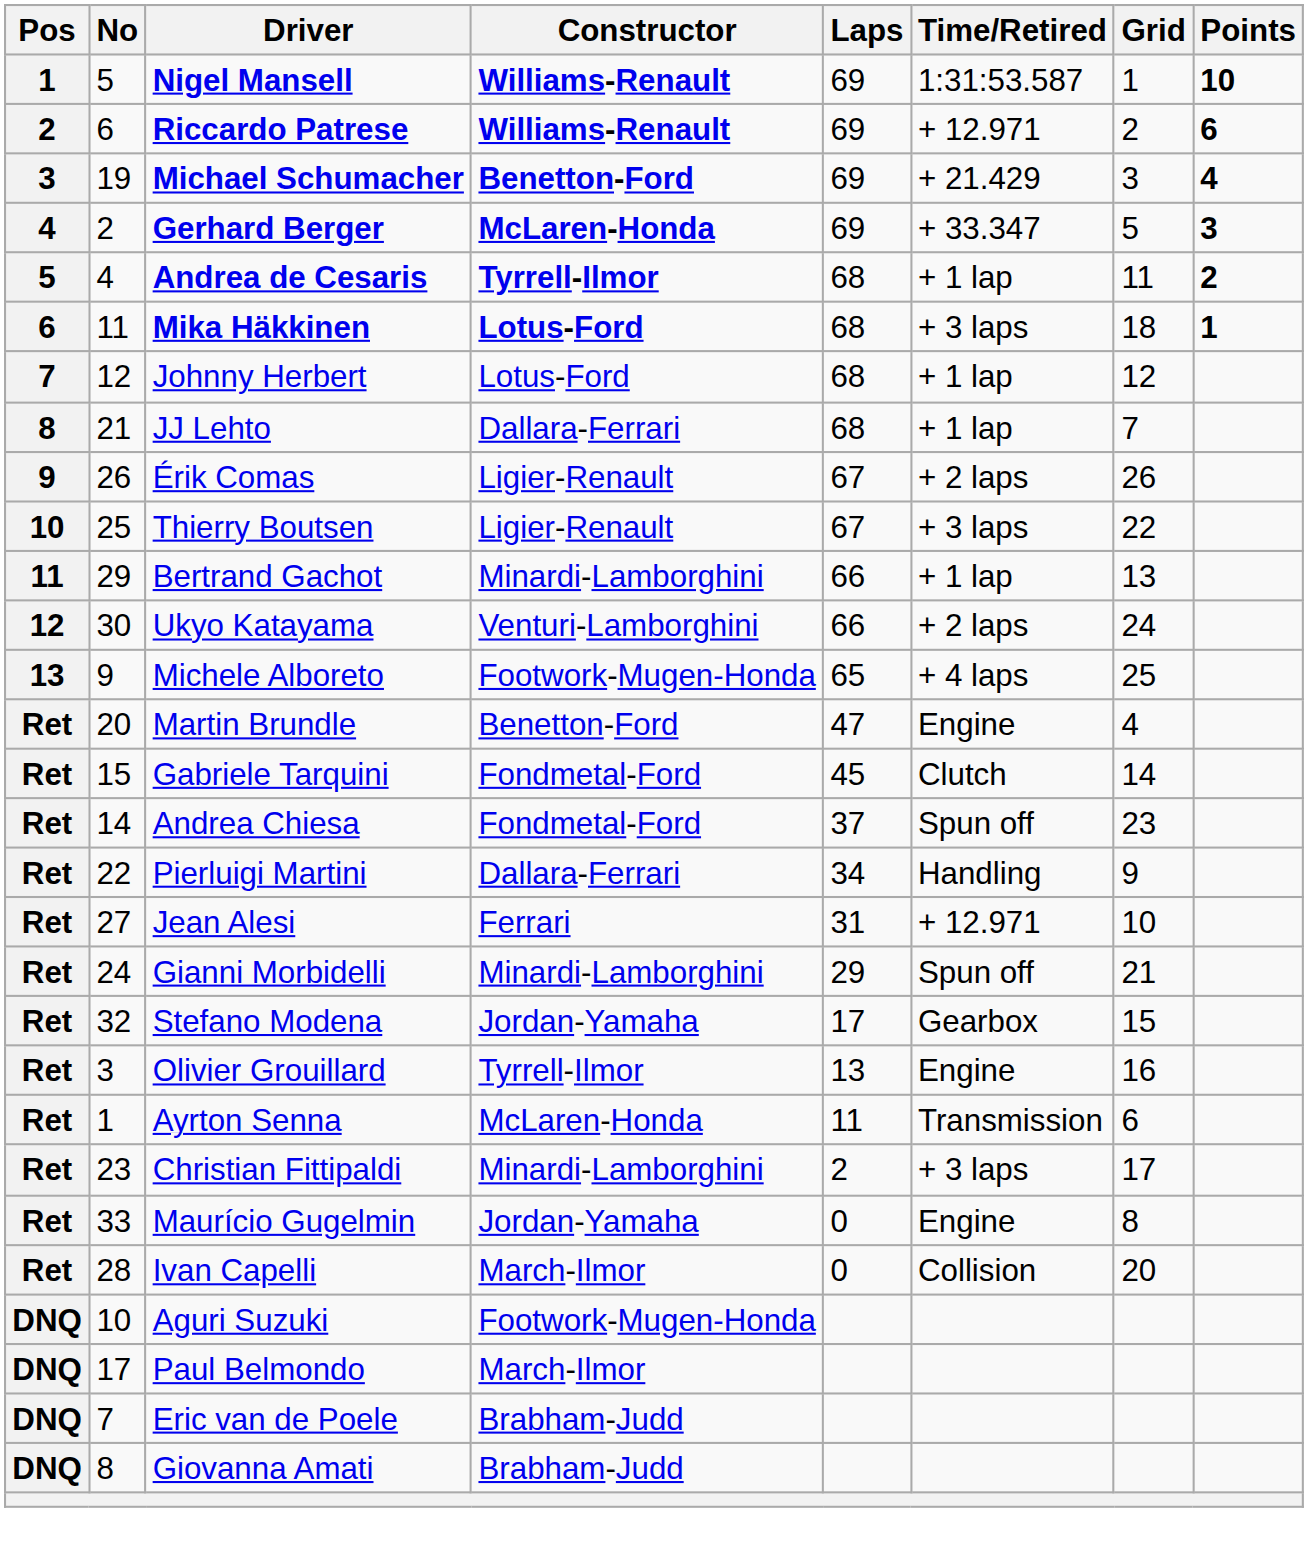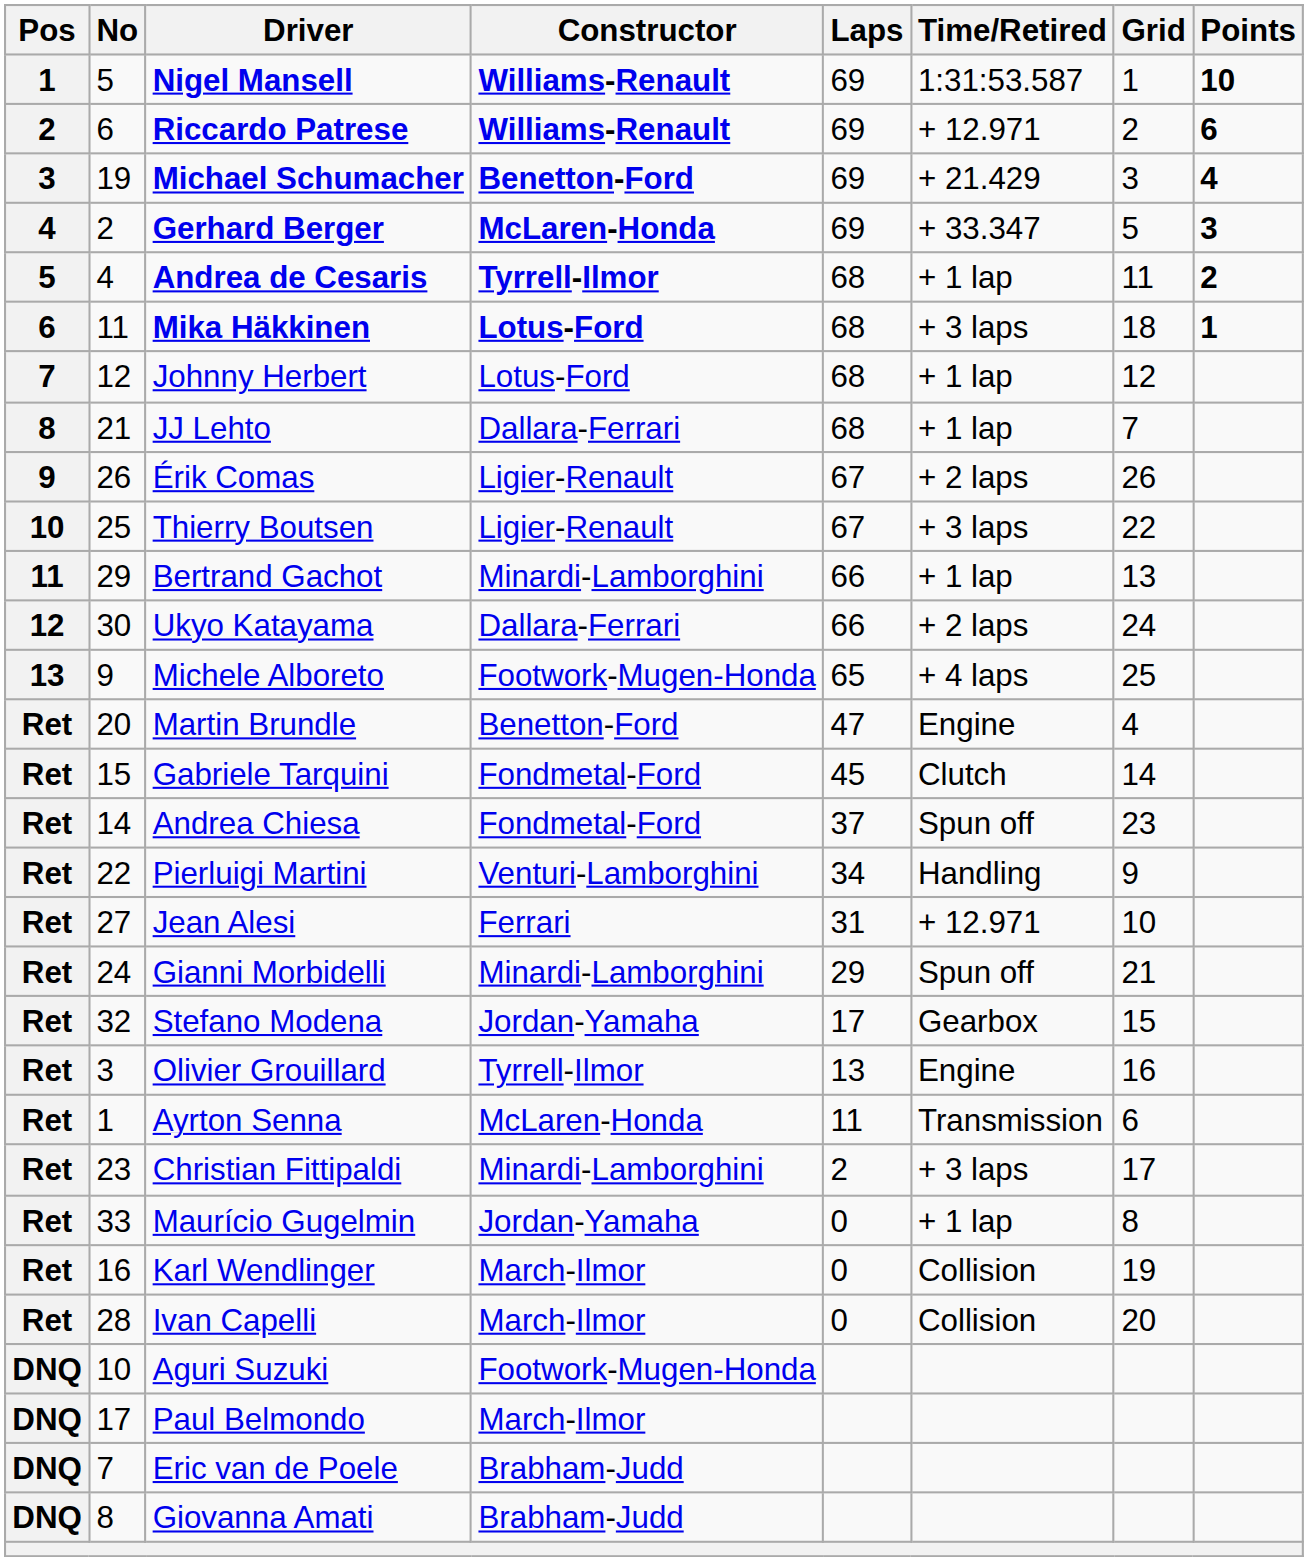Ukyo Katayama | Constructor: Venturi-Lamborghini -> Dallara-Ferrari
Pierluigi Martini | Constructor: Dallara-Ferrari -> Venturi-Lamborghini
Maurício Gugelmin | Time/Retired: Engine -> + 1 lap
+ row: Ret | 16 | Karl Wendlinger | March-Ilmor | 0 | Collision | 19
